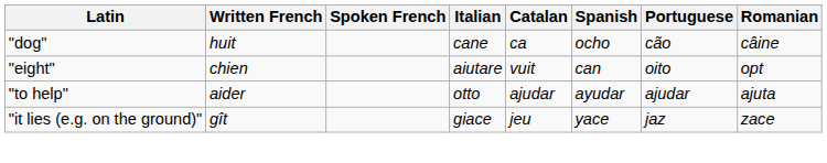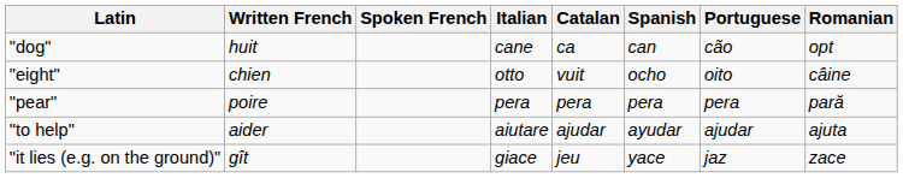"dog" | Spanish: ocho -> can
"dog" | Romanian: câine -> opt
"eight" | Italian: aiutare -> otto
"eight" | Spanish: can -> ocho
"eight" | Romanian: opt -> câine
+ row: "pear" | poire | pera | pera | pera | pera | pară
"to help" | Italian: otto -> aiutare
